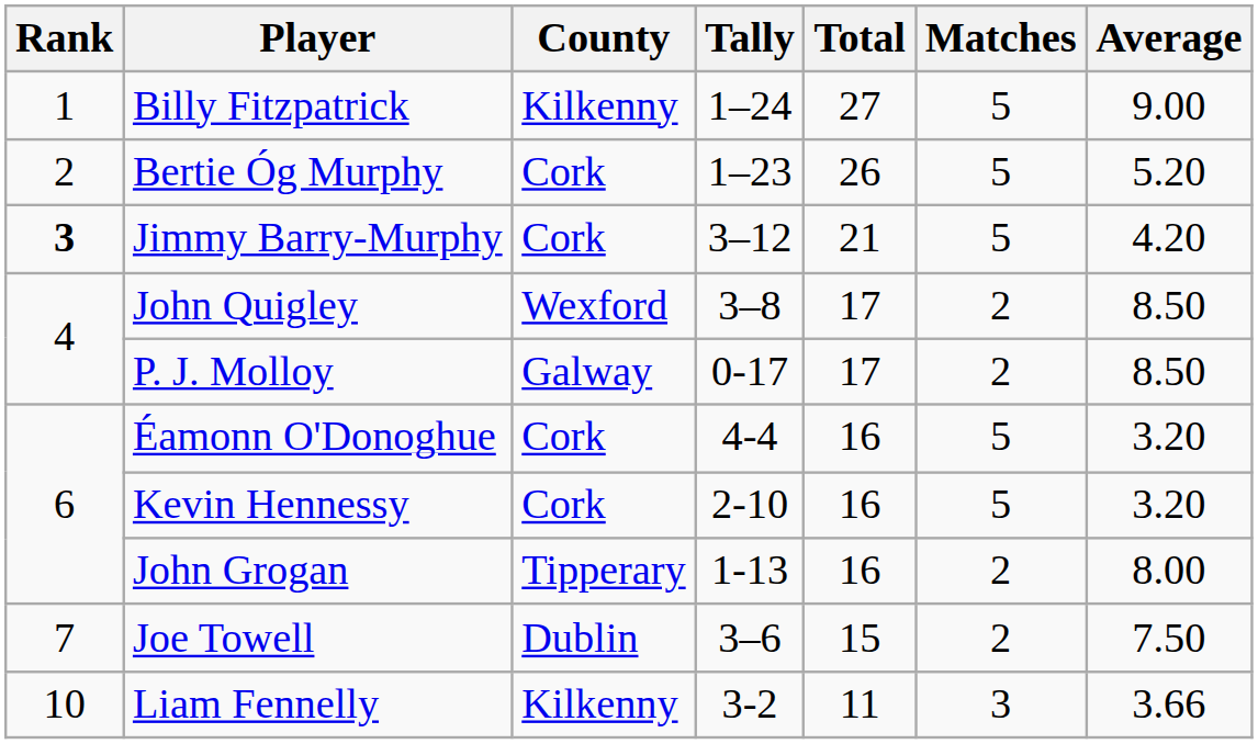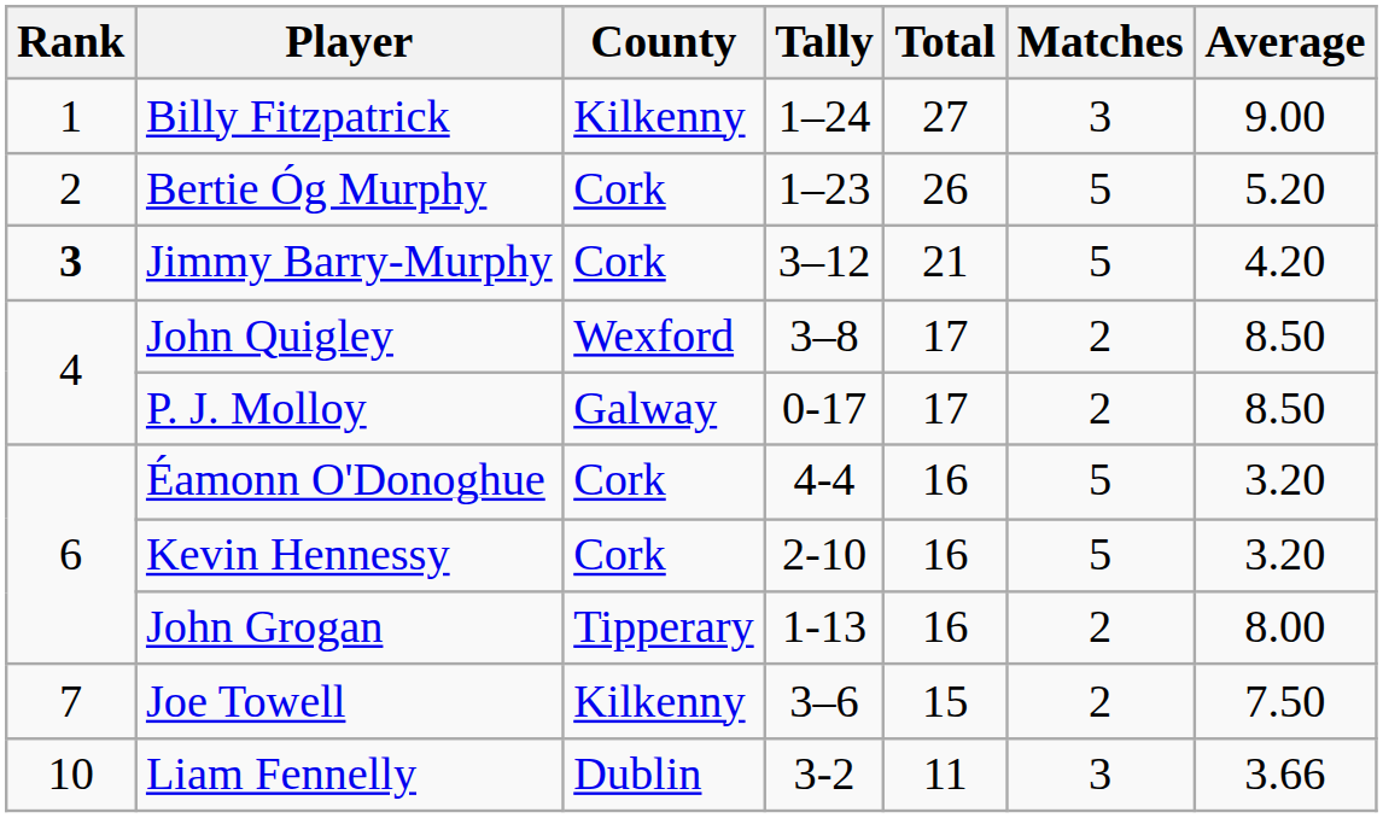Billy Fitzpatrick | Matches: 5 -> 3
Joe Towell | County: Dublin -> Kilkenny
Liam Fennelly | County: Kilkenny -> Dublin
